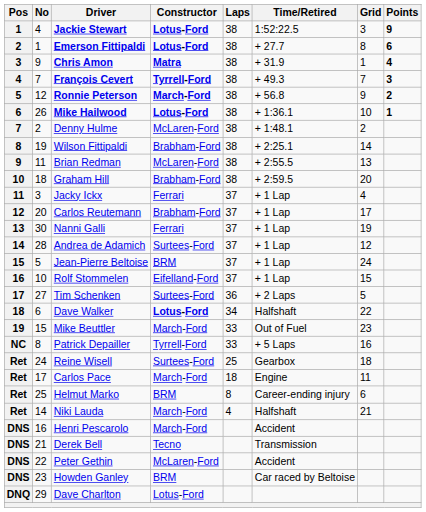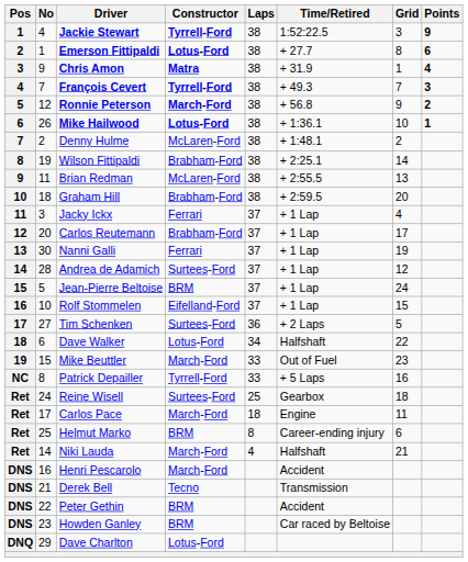Jackie Stewart | Constructor: Lotus-Ford -> Tyrrell-Ford
Dave Walker | Constructor: bold -> normal
Peter Gethin | Constructor: McLaren-Ford -> BRM
